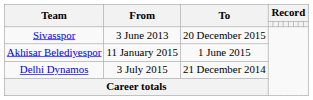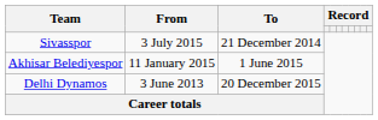Sivasspor | From: 3 June 2013 -> 3 July 2015
Sivasspor | To: 20 December 2015 -> 21 December 2014
Delhi Dynamos | From: 3 July 2015 -> 3 June 2013
Delhi Dynamos | To: 21 December 2014 -> 20 December 2015
